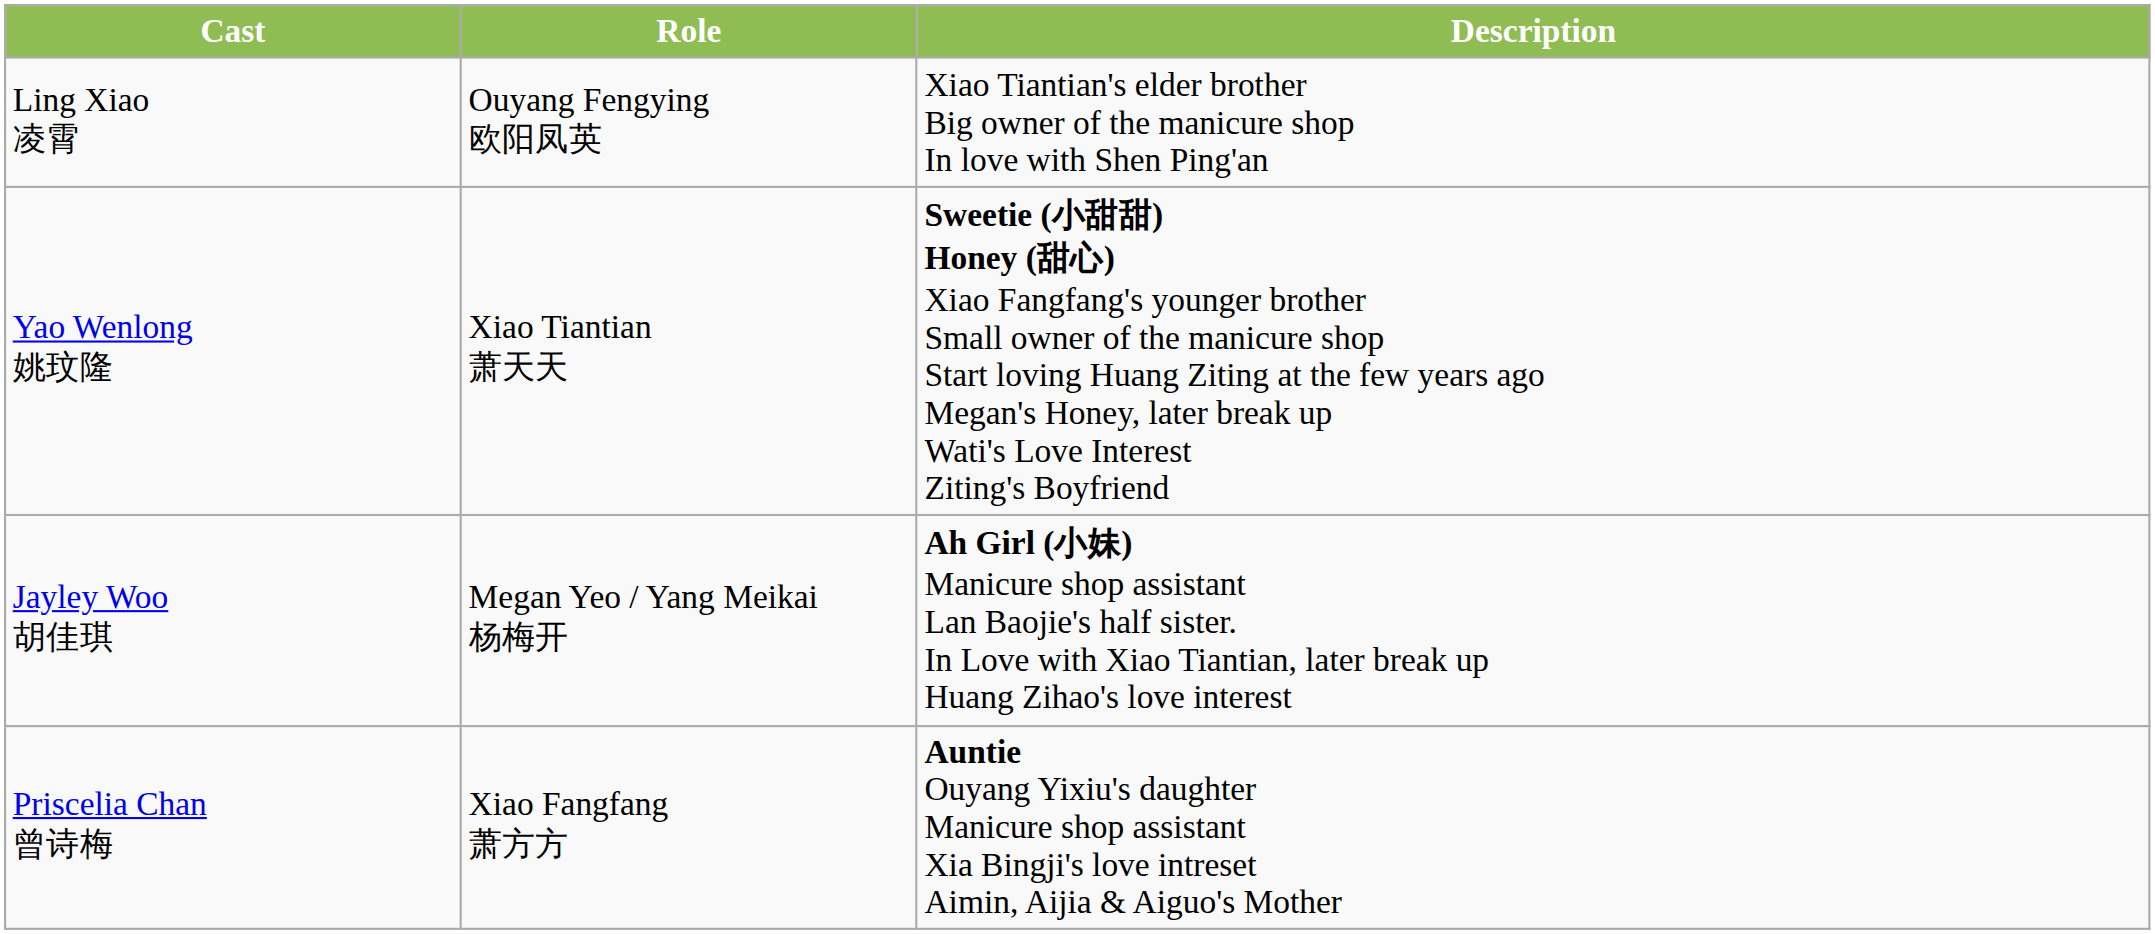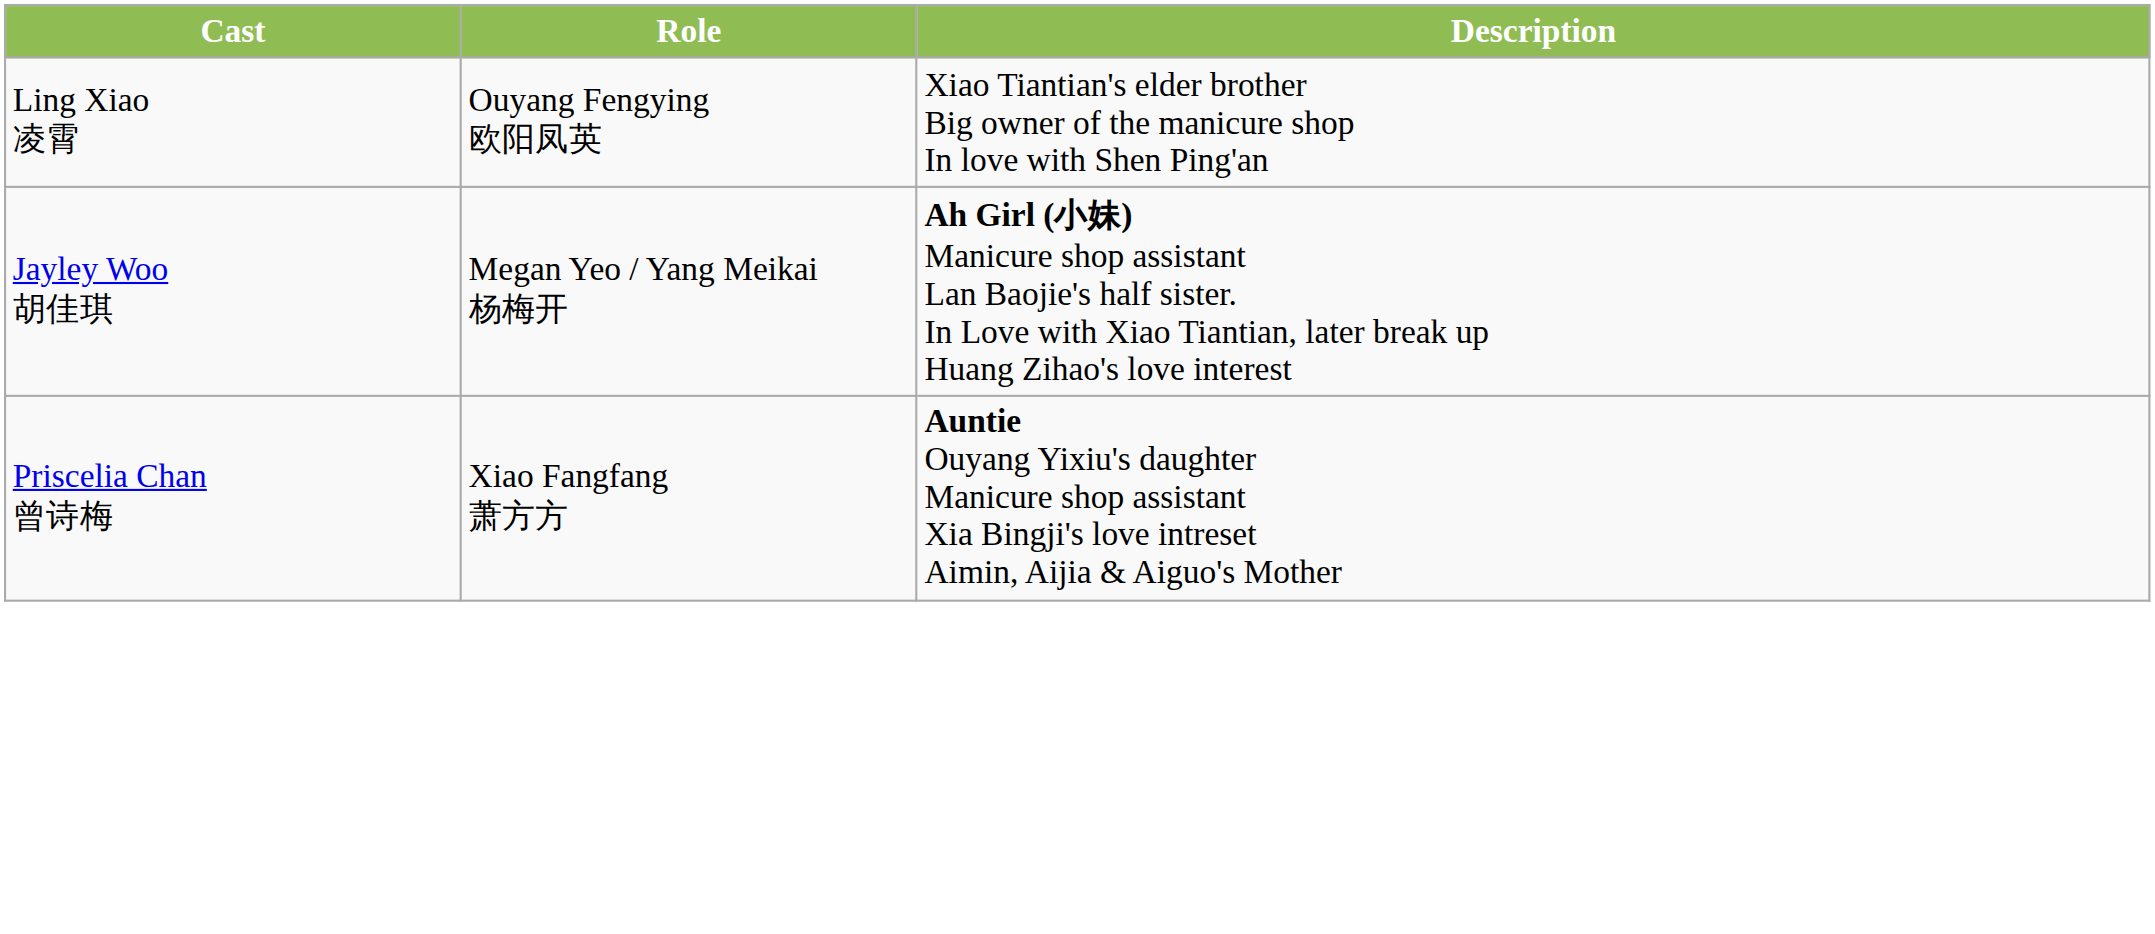- row: Yao Wenlong 姚玟隆 | Xiao Tiantian 萧天天 | Sweetie (小甜甜) Honey (甜心) Xiao Fangfang's younger brother Small owner of the manicure shop Start loving Huang Ziting at the few years ago Megan's Honey, later break up Wati's Love Interest Ziting's Boyfriend
